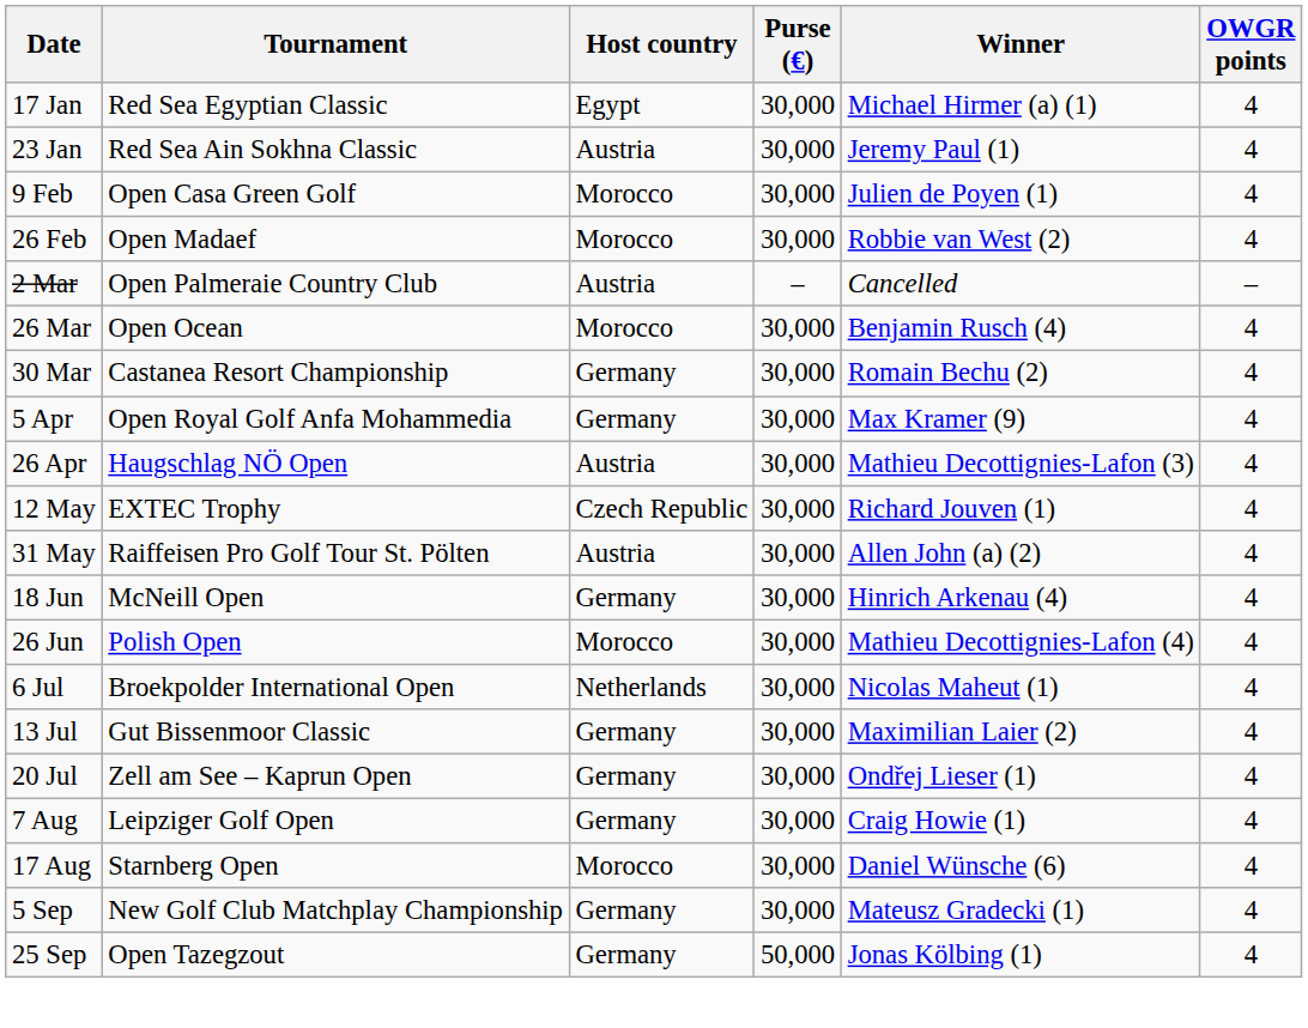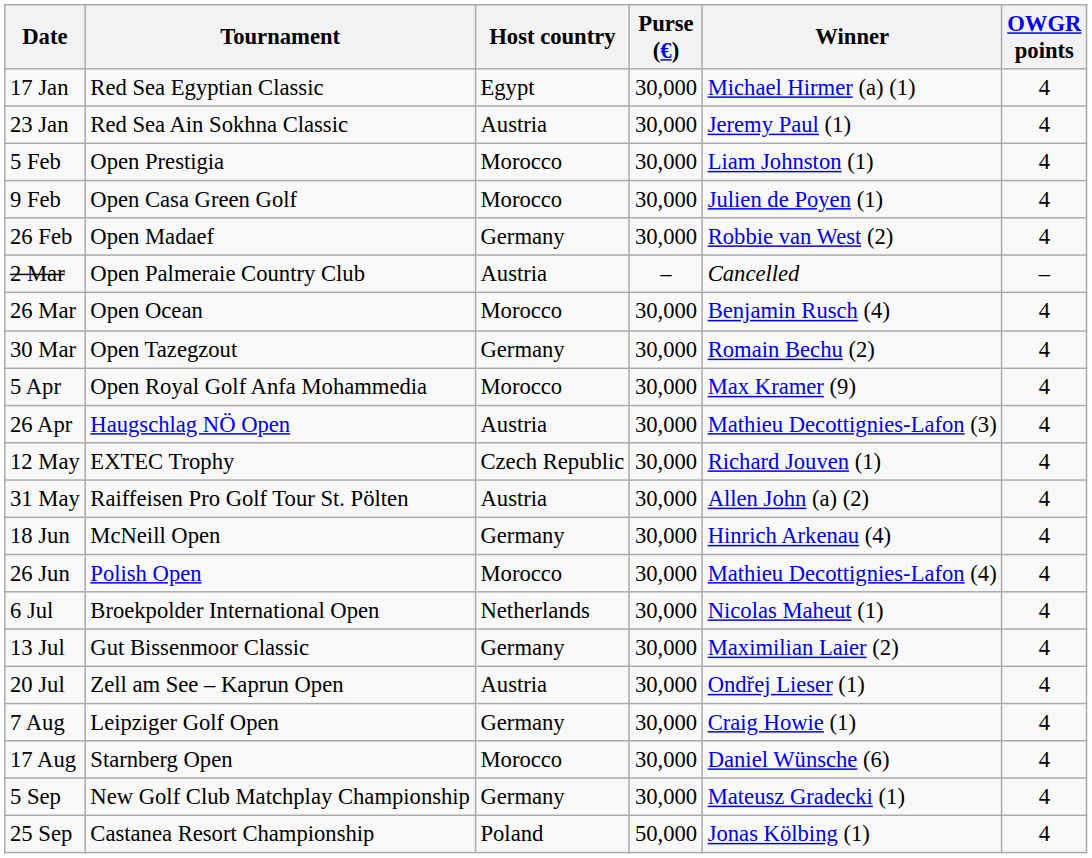+ row: 5 Feb | Open Prestigia | Morocco | 30,000 | Liam Johnston (1) | 4
26 Feb | Host country: Morocco -> Germany
30 Mar | Tournament: Castanea Resort Championship -> Open Tazegzout
5 Apr | Host country: Germany -> Morocco
20 Jul | Host country: Germany -> Austria
25 Sep | Tournament: Open Tazegzout -> Castanea Resort Championship
25 Sep | Host country: Germany -> Poland
